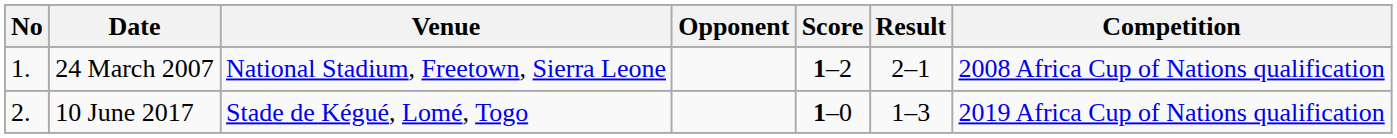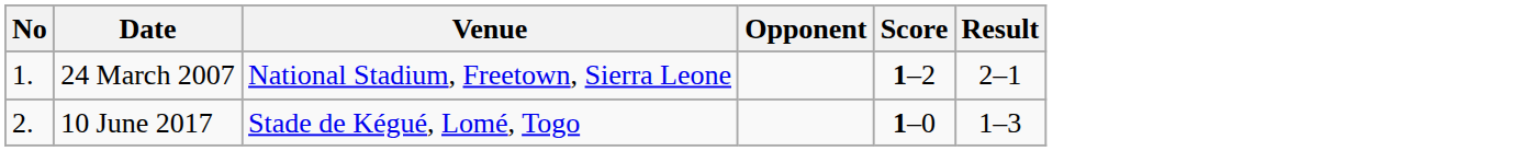- column: Competition | 2008 Africa Cup of Nations qualification | 2019 Africa Cup of Nations qualification
